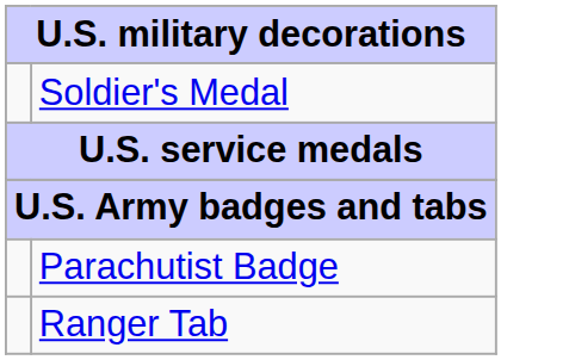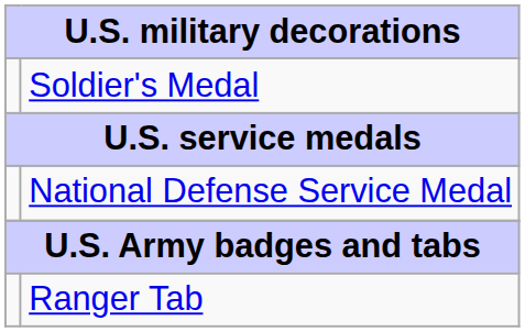+ row: National Defense Service Medal
- row: Parachutist Badge
